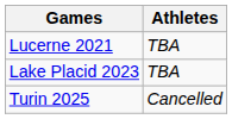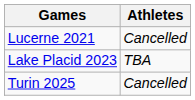Lucerne 2021 | Athletes: TBA -> Cancelled
